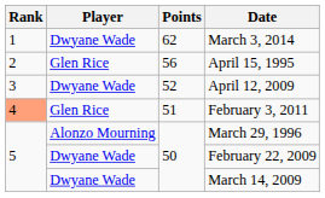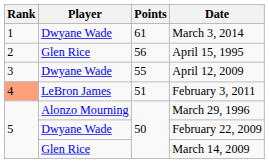March 3, 2014 | Points: 62 -> 61
April 12, 2009 | Points: 52 -> 55
February 3, 2011 | Player: Glen Rice -> LeBron James
March 14, 2009 | Player: Dwyane Wade -> Glen Rice
